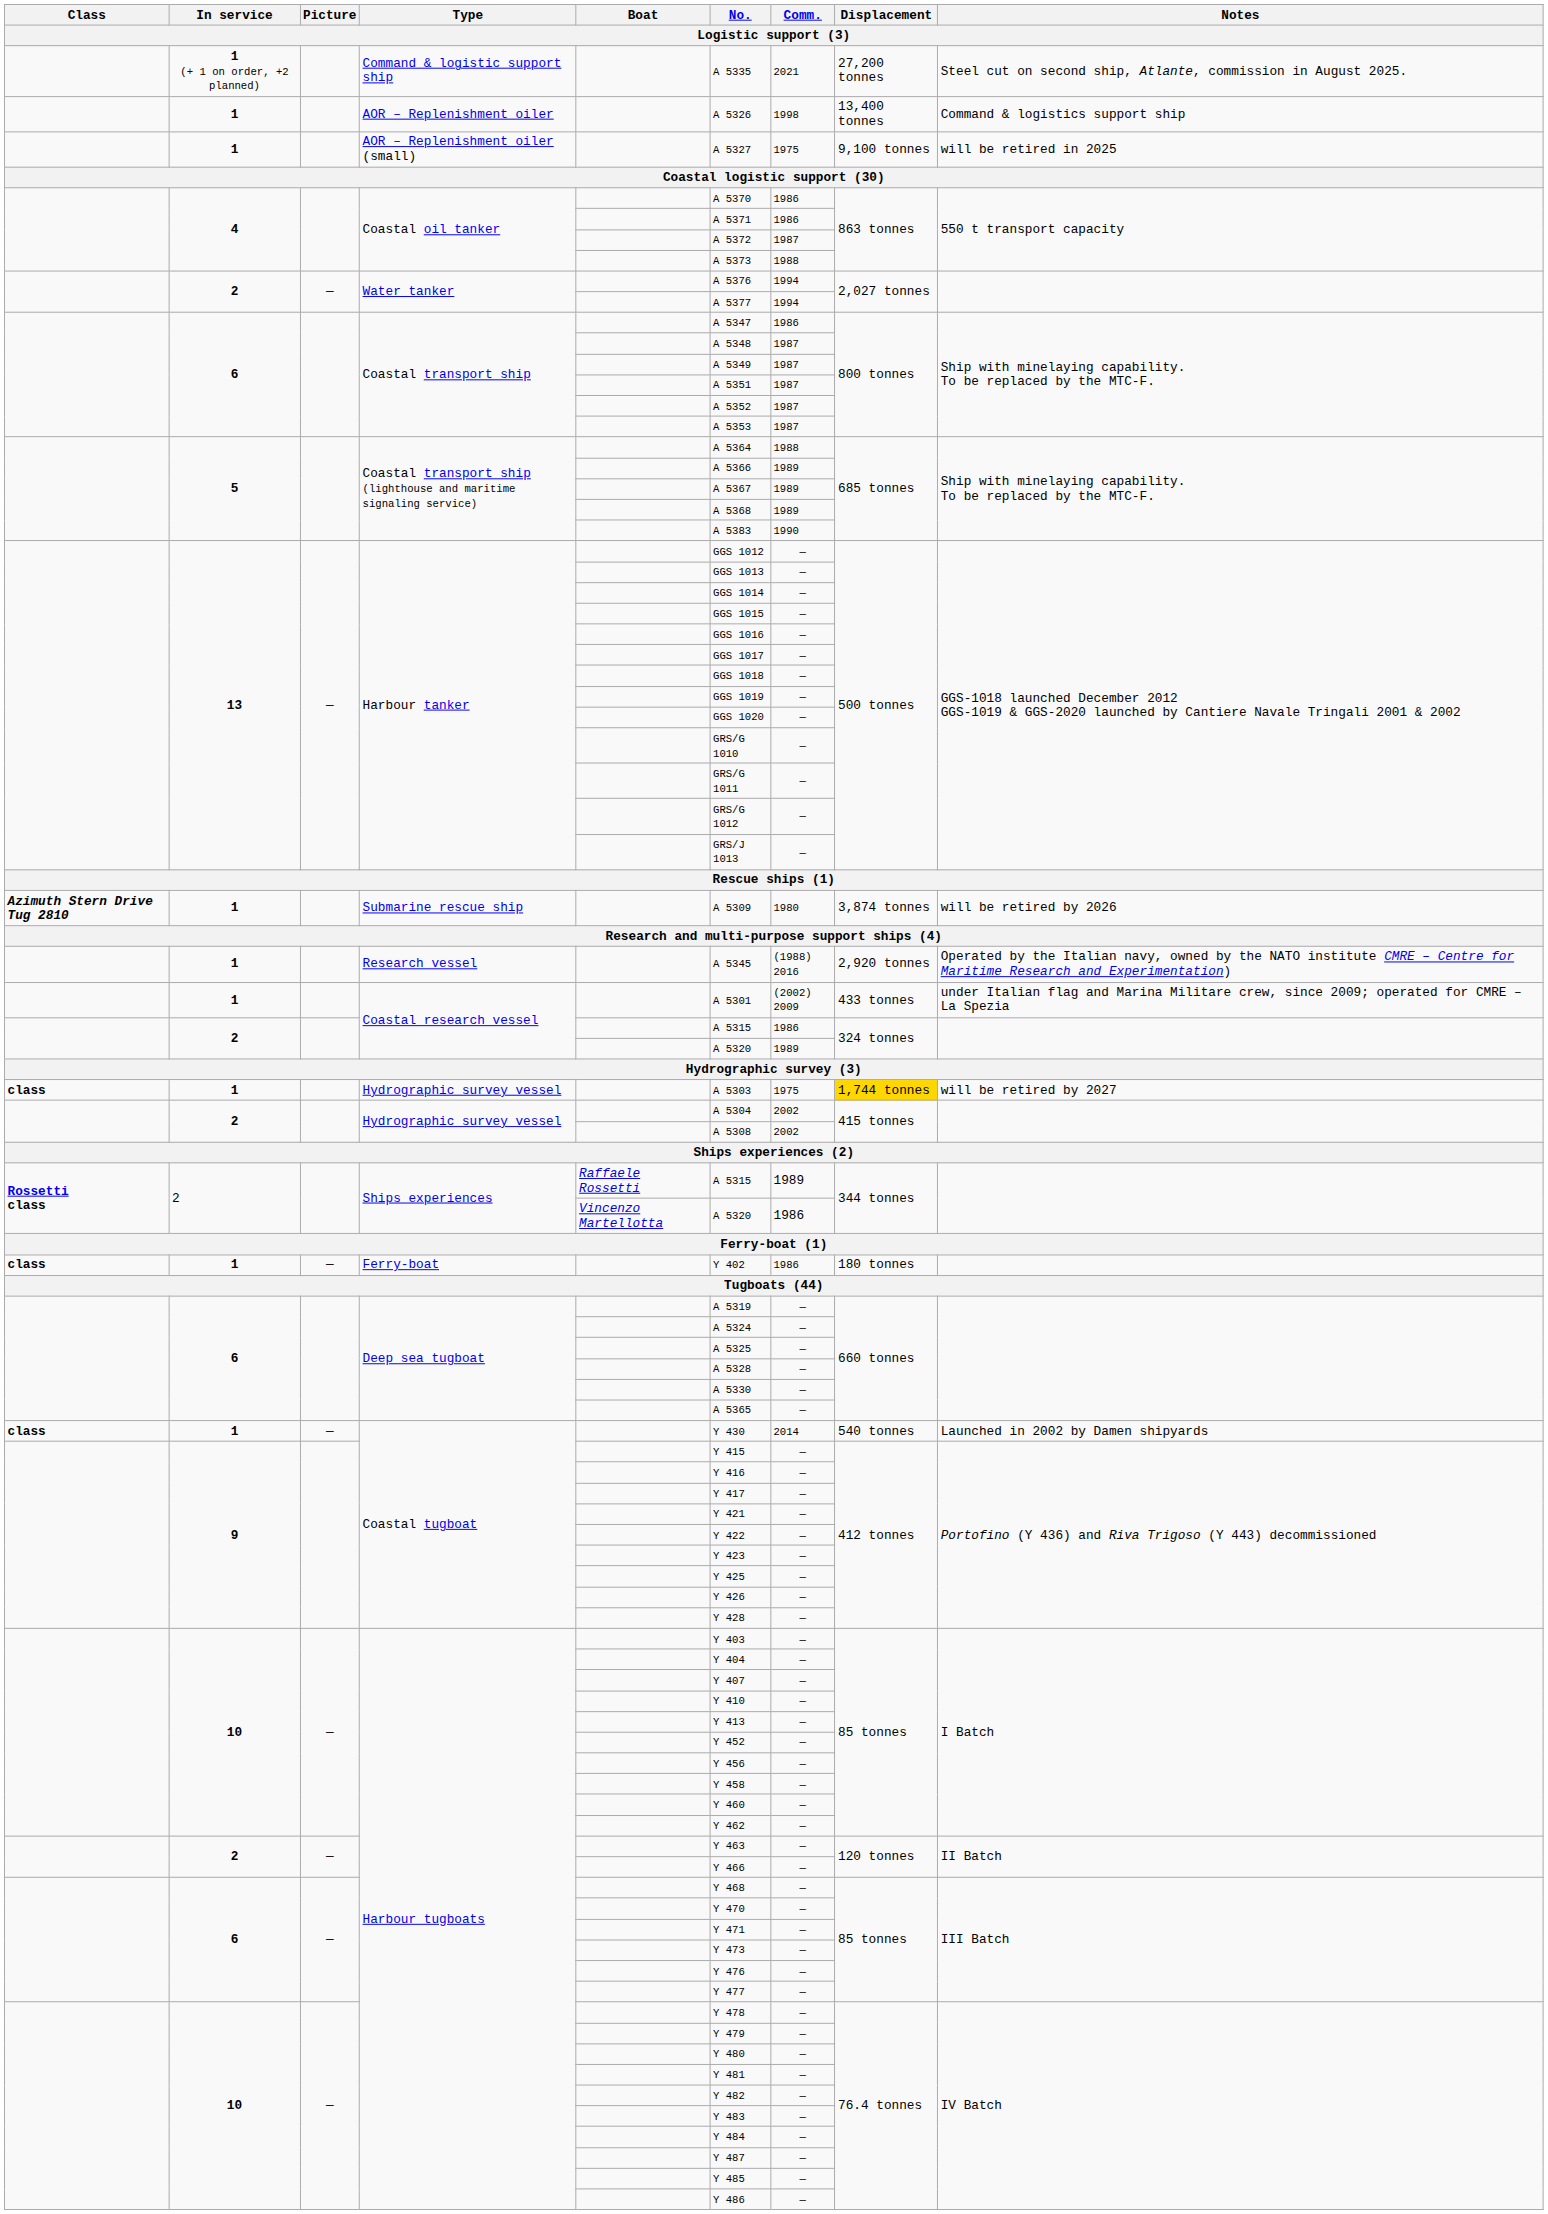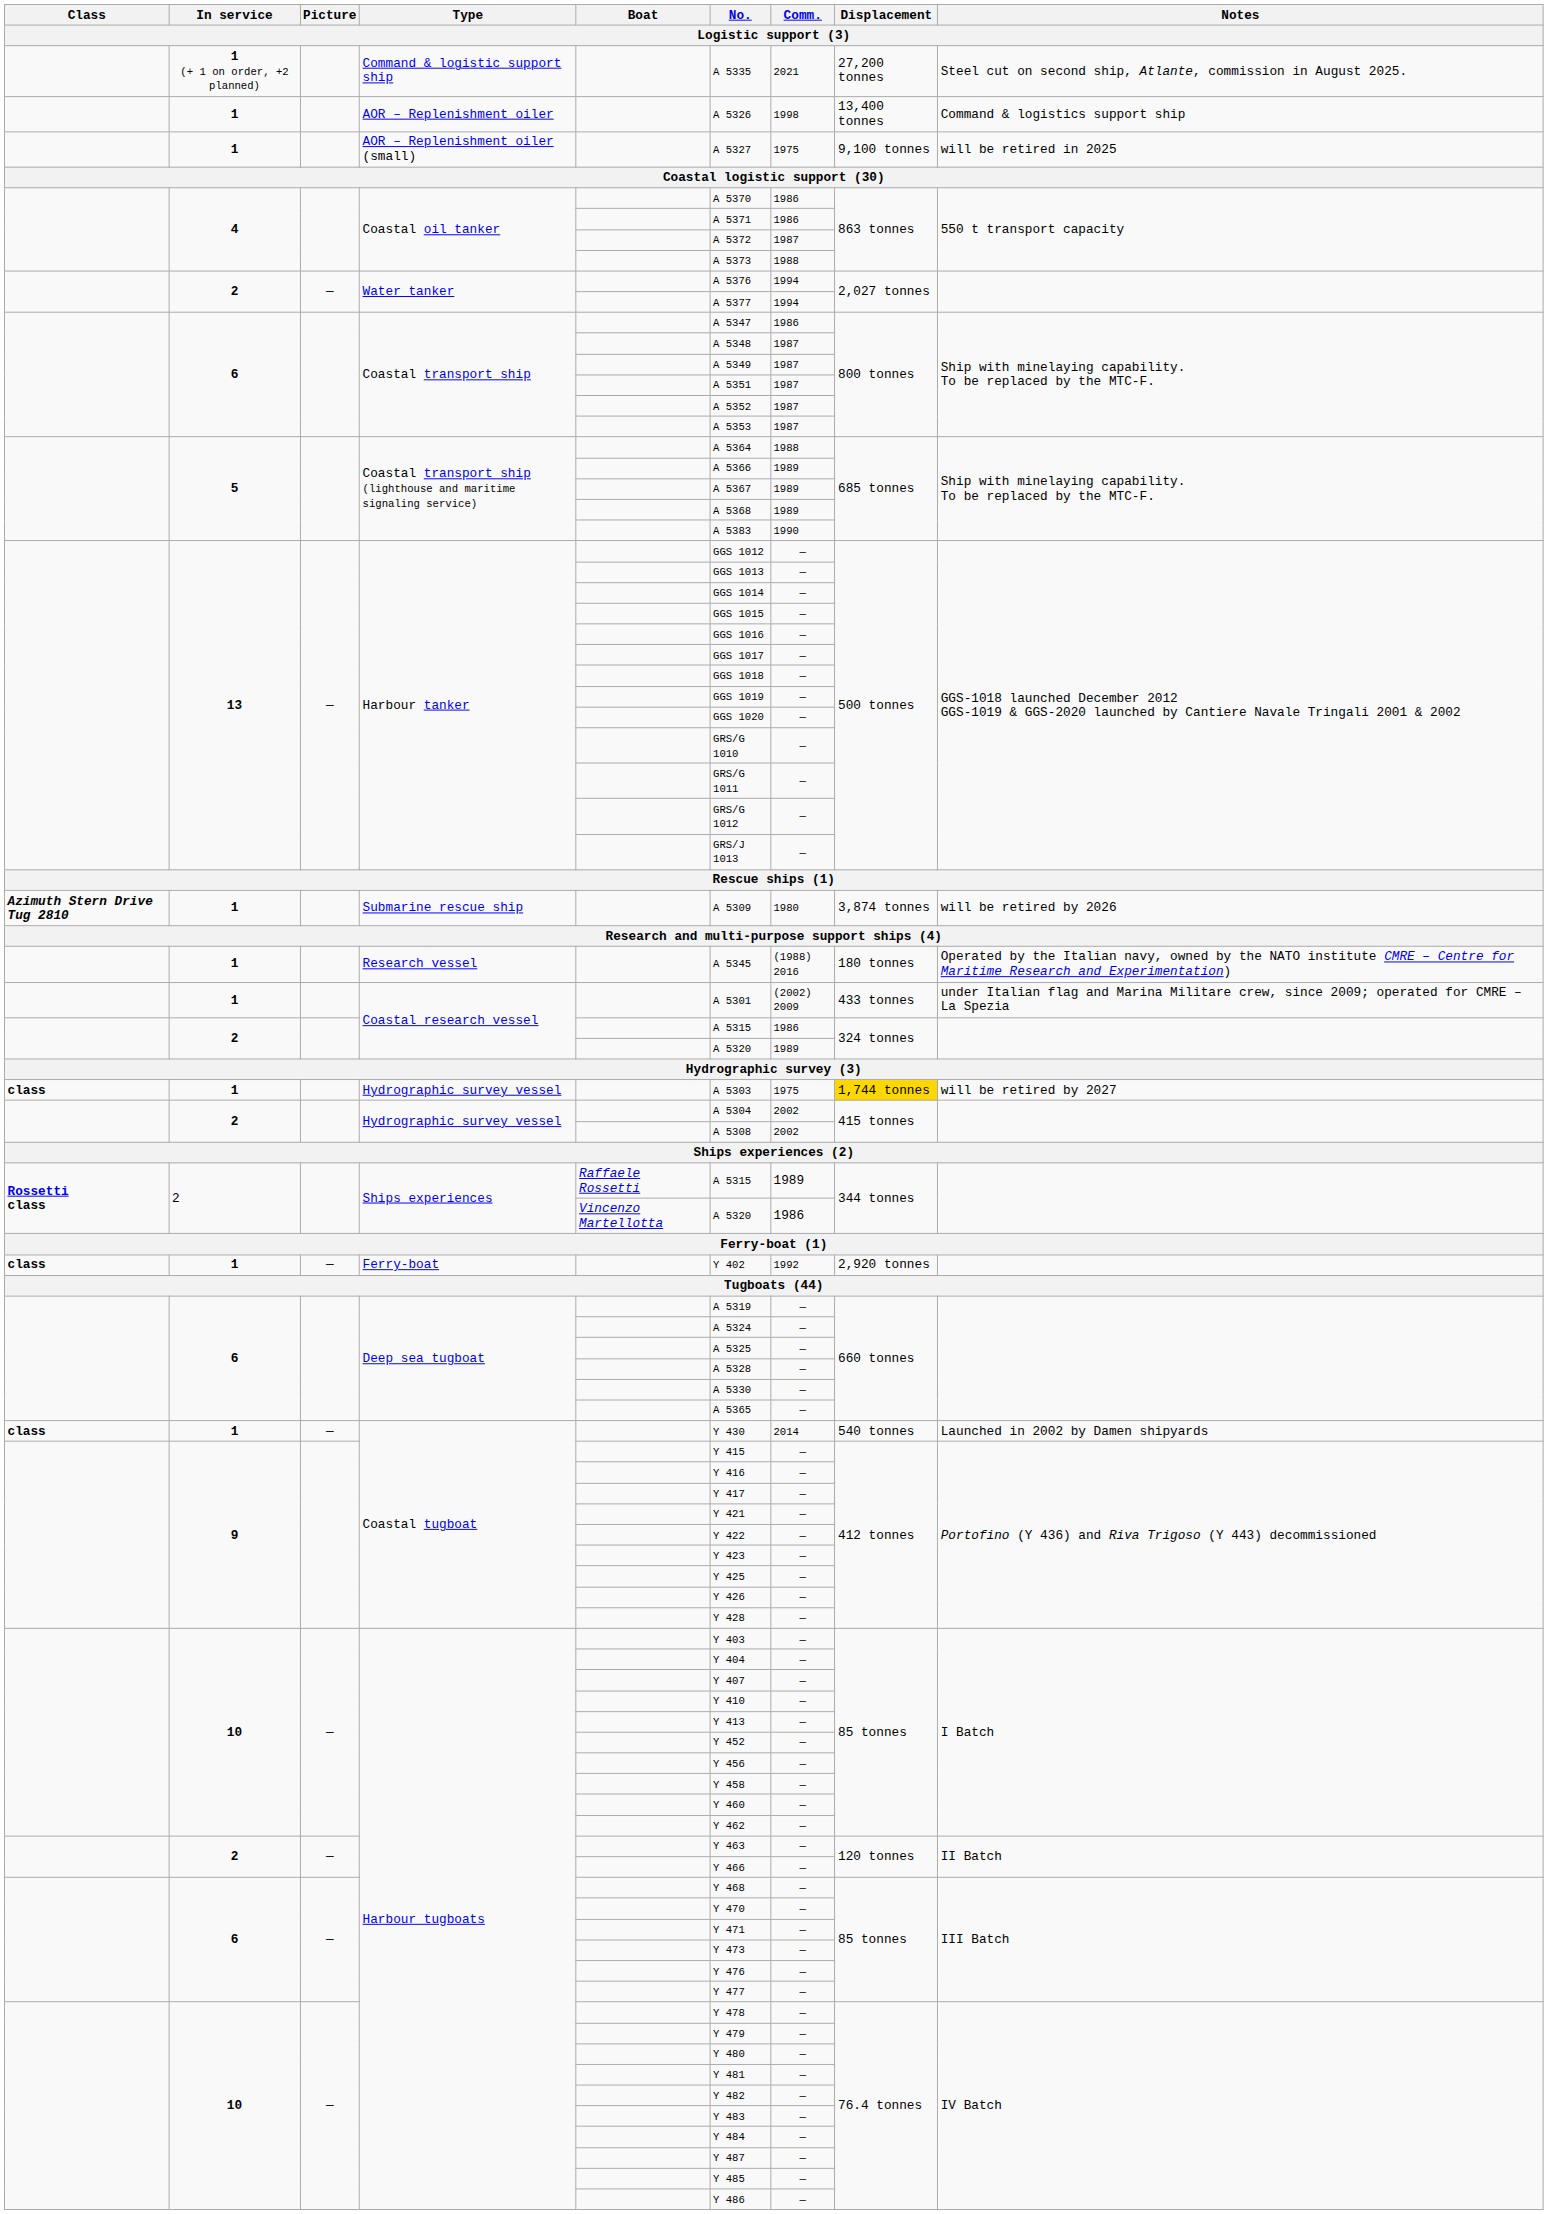Research vessel | Displacement: 2,920 tonnes -> 180 tonnes
Ferry-boat | Comm.: 1986 -> 1992
Ferry-boat | Displacement: 180 tonnes -> 2,920 tonnes
